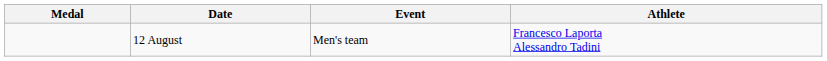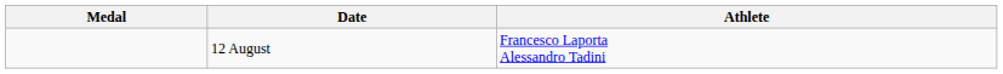- column: Event | Men's team
